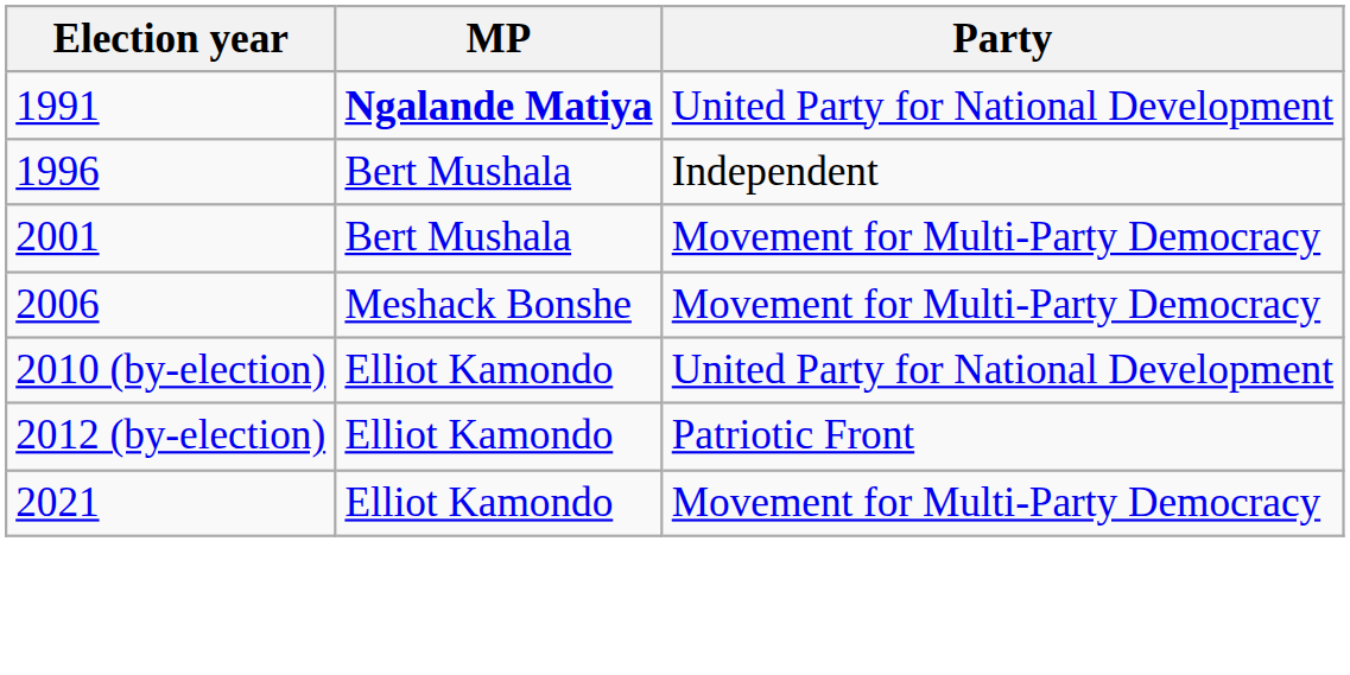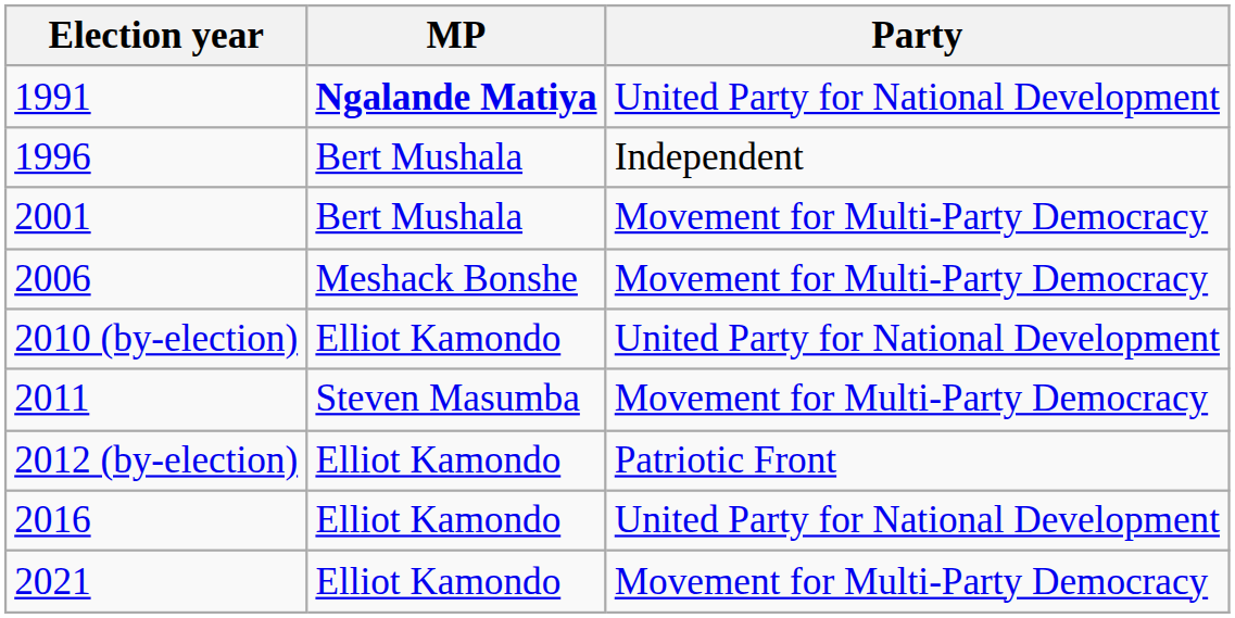+ row: 2011 | Steven Masumba | Movement for Multi-Party Democracy
+ row: 2016 | Elliot Kamondo | United Party for National Development
